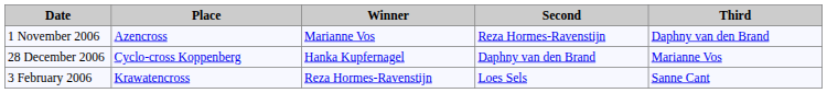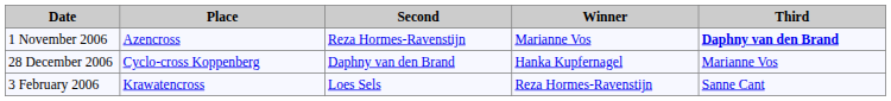columns swapped: Winner <-> Second
1 November 2006 | Third: normal -> bold
